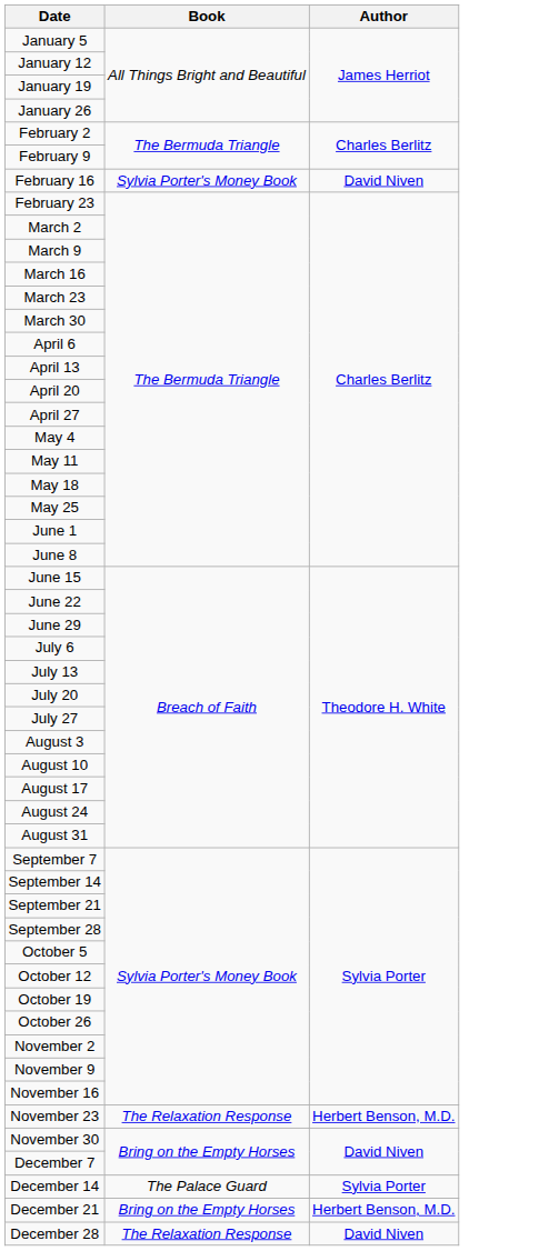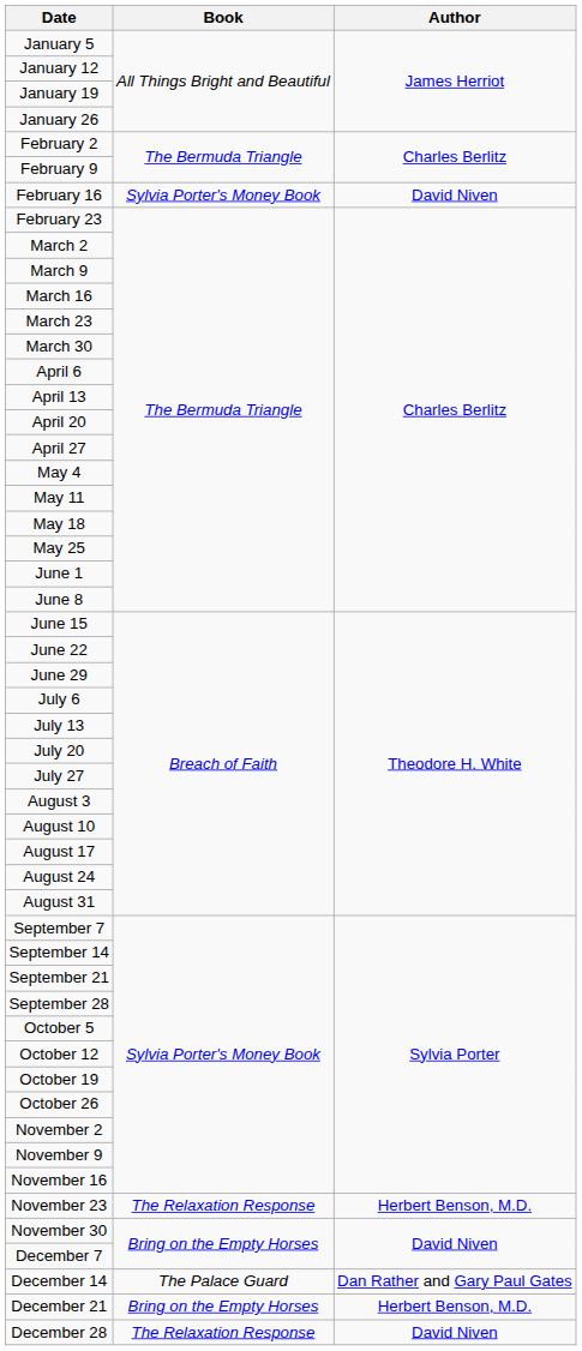December 14 | Author: Sylvia Porter -> Dan Rather and Gary Paul Gates
